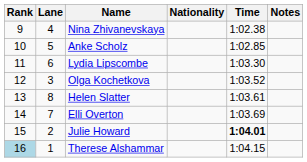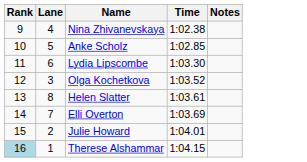- column: Nationality
Julie Howard | Time: bold -> normal
